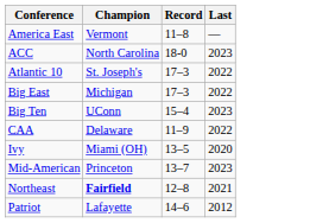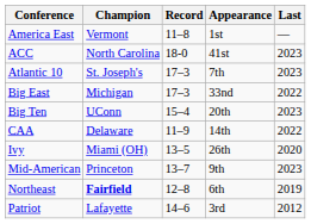+ column: Appearance | 1st | 41st | 7th | 33nd | 20th | 14th | 26th | 9th | 6th | 3rd
Atlantic 10 | Last: 2022 -> 2023
Northeast | Last: 2021 -> 2019
